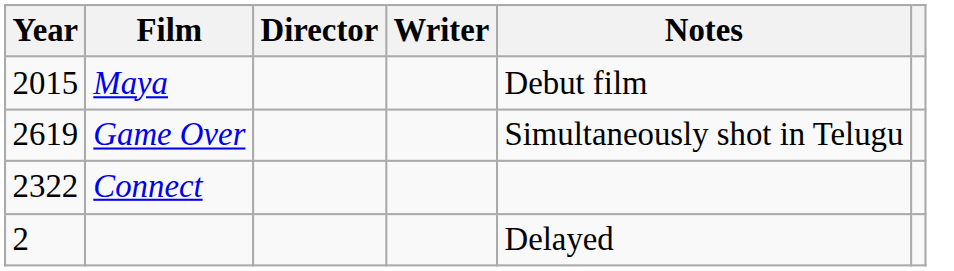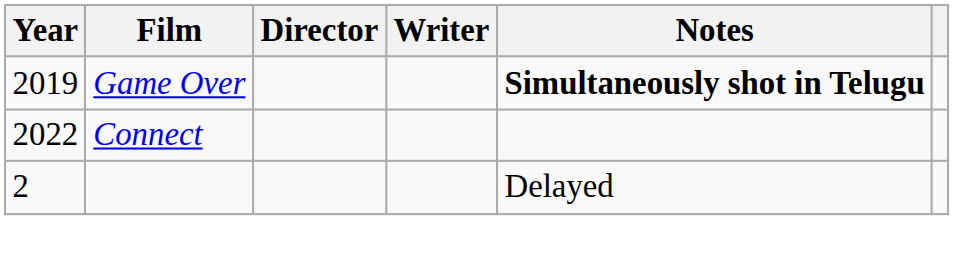- row: 2015 | Maya | Debut film
Game Over | Year: 2619 -> 2019
Game Over | Notes: normal -> bold
Connect | Year: 2322 -> 2022
